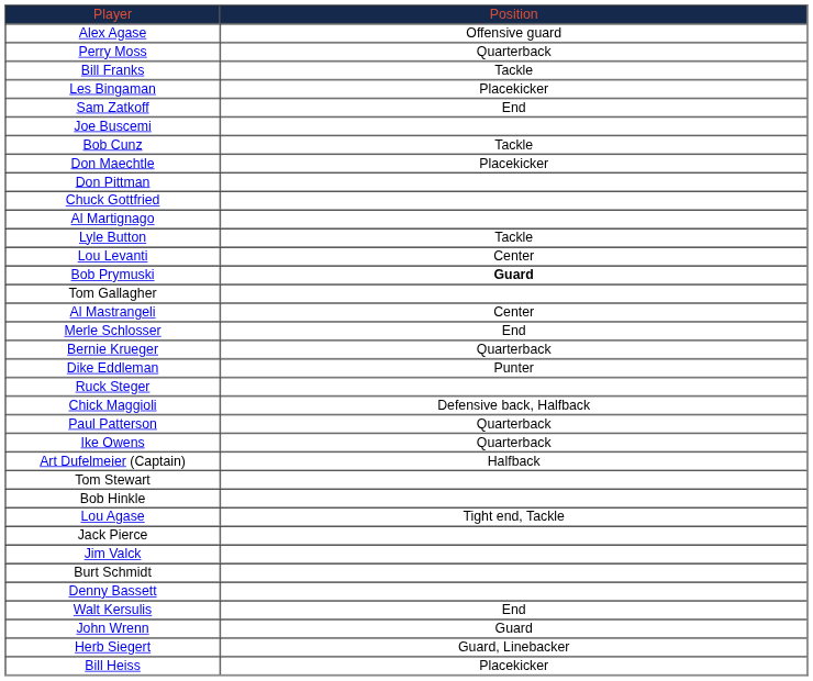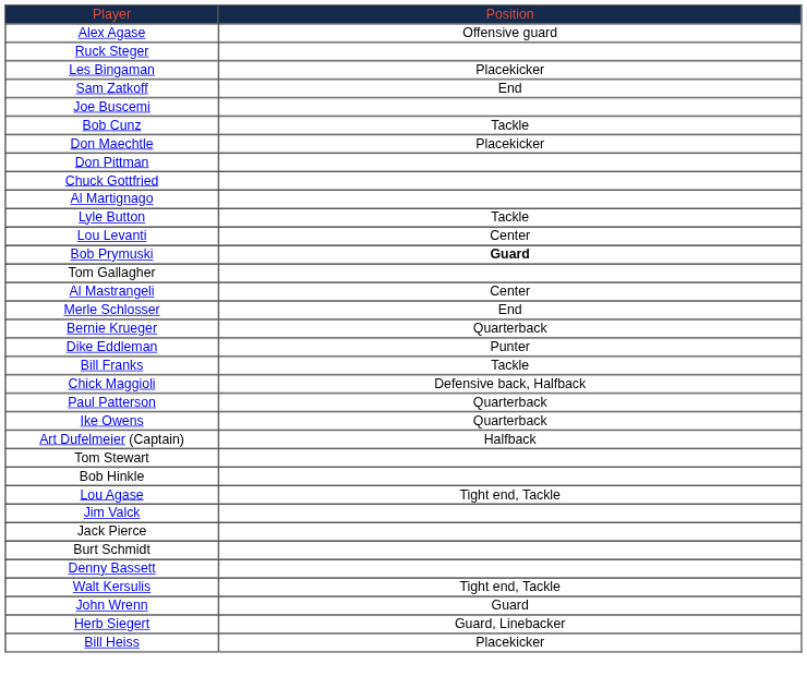- row: Perry Moss | Quarterback
rows swapped: Ruck Steger <-> Bill Franks
rows swapped: Jim Valck <-> Jack Pierce
Walt Kersulis | column 2: End -> Tight end, Tackle
